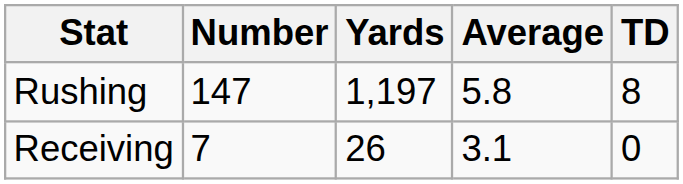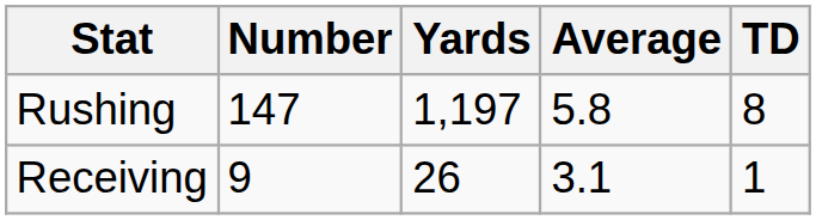Receiving | Number: 7 -> 9
Receiving | TD: 0 -> 1
